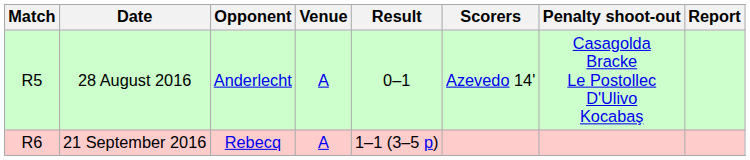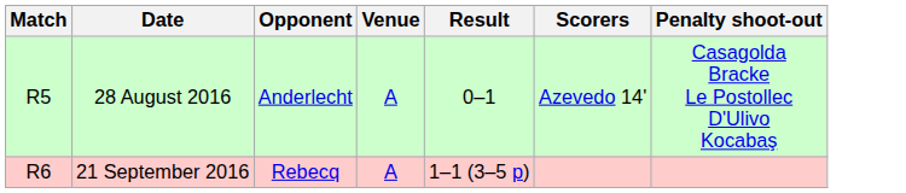- column: Report
